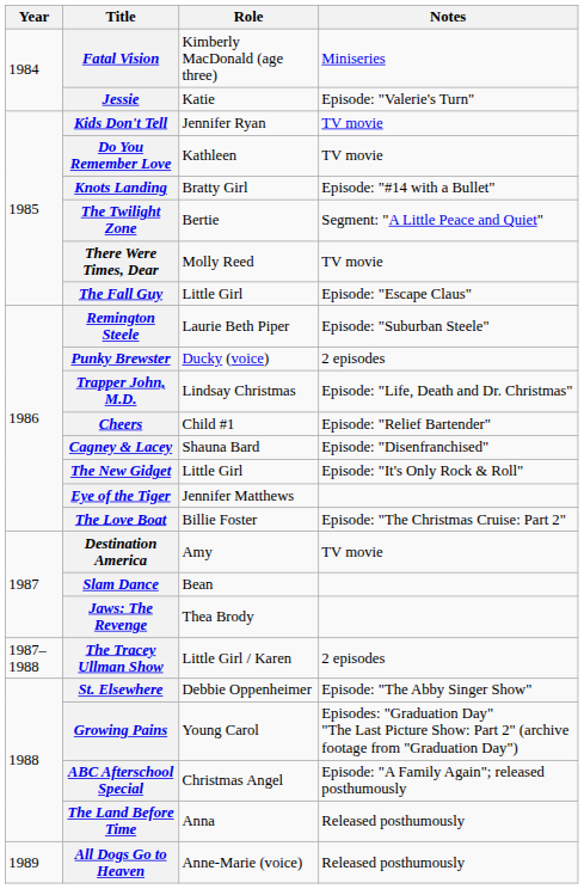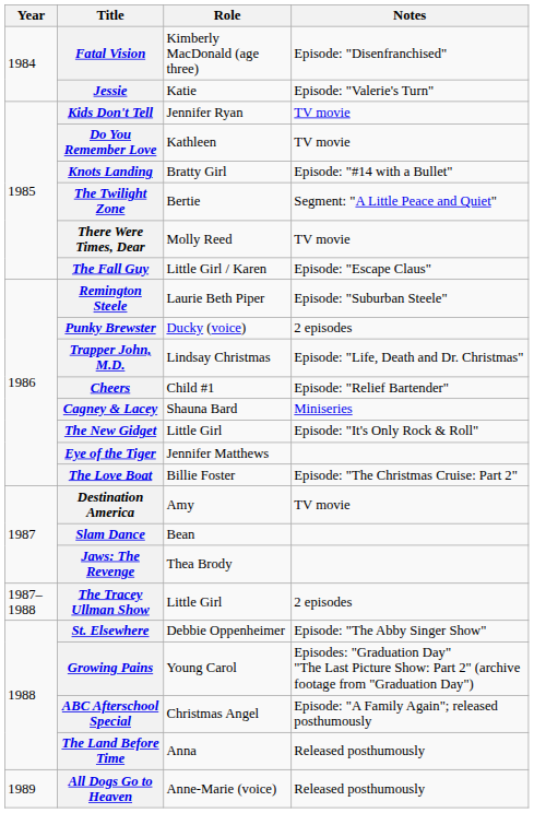Fatal Vision | Notes: Miniseries -> Episode: "Disenfranchised"
The Fall Guy | Role: Little Girl -> Little Girl / Karen
Cagney & Lacey | Notes: Episode: "Disenfranchised" -> Miniseries
The Tracey Ullman Show | Role: Little Girl / Karen -> Little Girl
